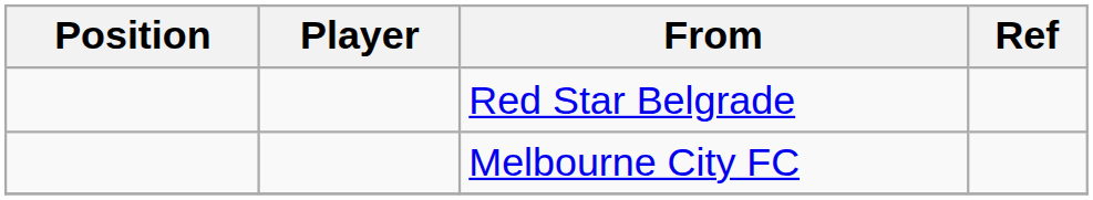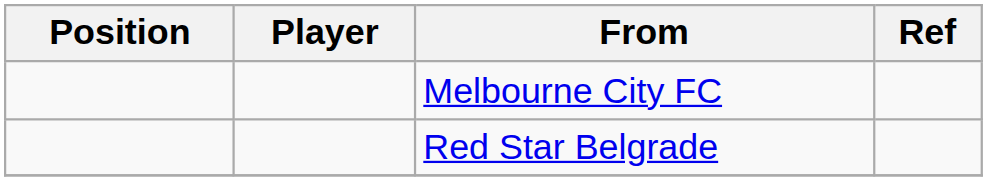rows swapped: Melbourne City FC <-> Red Star Belgrade
